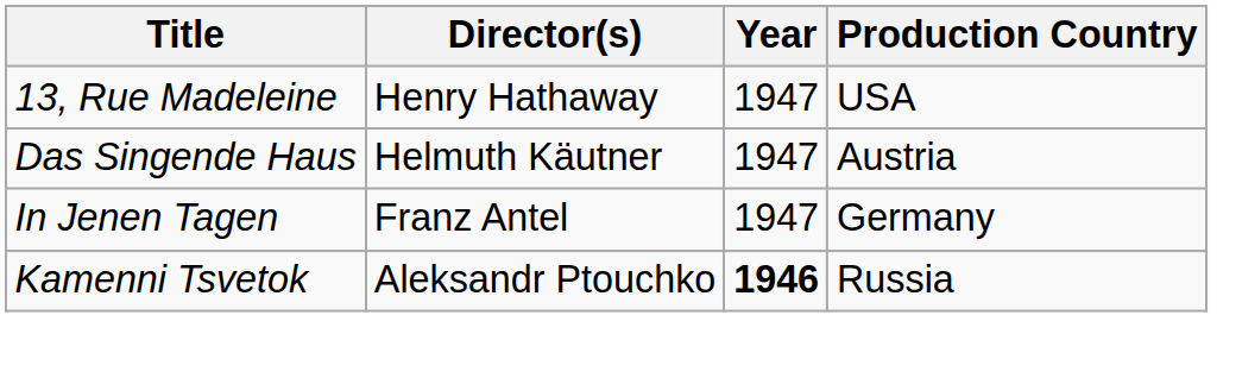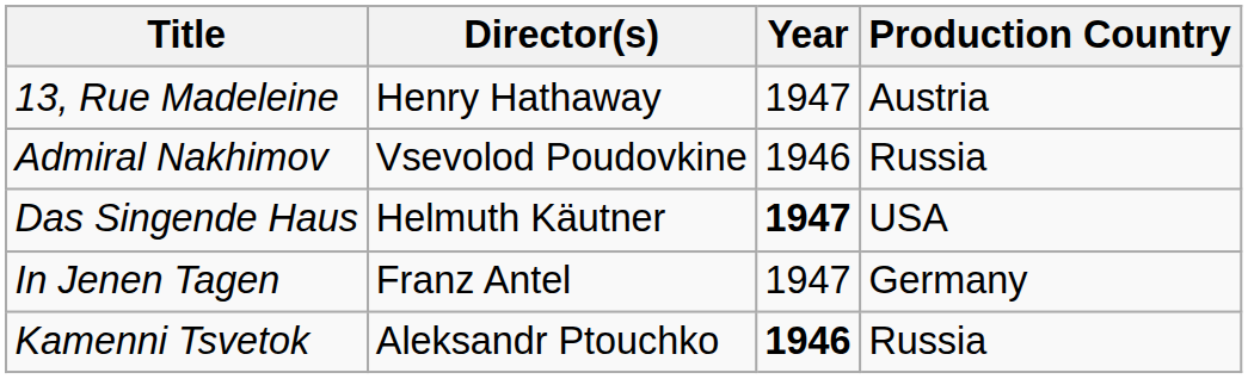13, Rue Madeleine | Production Country: USA -> Austria
+ row: Admiral Nakhimov | Vsevolod Poudovkine | 1946 | Russia
Das Singende Haus | Year: normal -> bold
Das Singende Haus | Production Country: Austria -> USA
